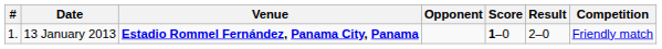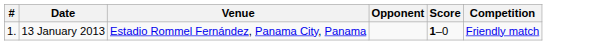- column: Result | 2–0
13 January 2013 | Venue: bold -> normal
